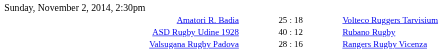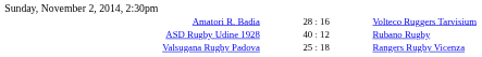Amatori R. Badia | column 2: 25 : 18 -> 28 : 16
Valsugana Rugby Padova | column 2: 28 : 16 -> 25 : 18
